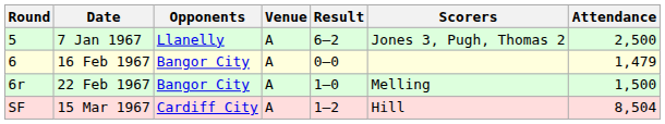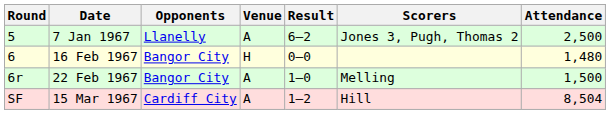16 Feb 1967 | Venue: A -> H
16 Feb 1967 | Attendance: 1,479 -> 1,480
